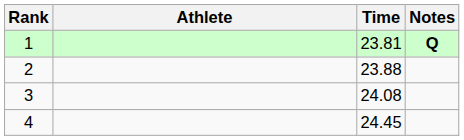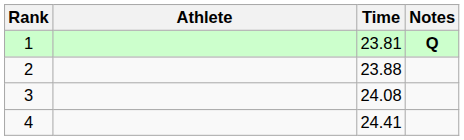4 | Time: 24.45 -> 24.41
